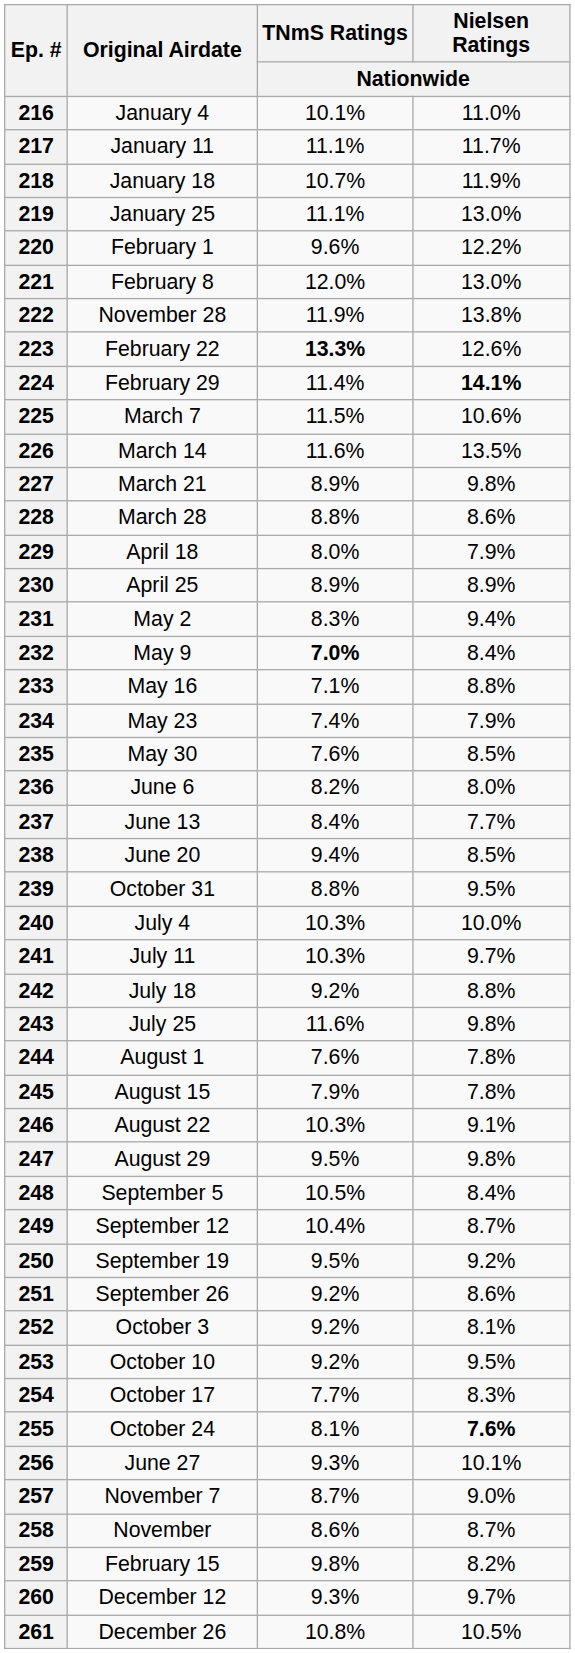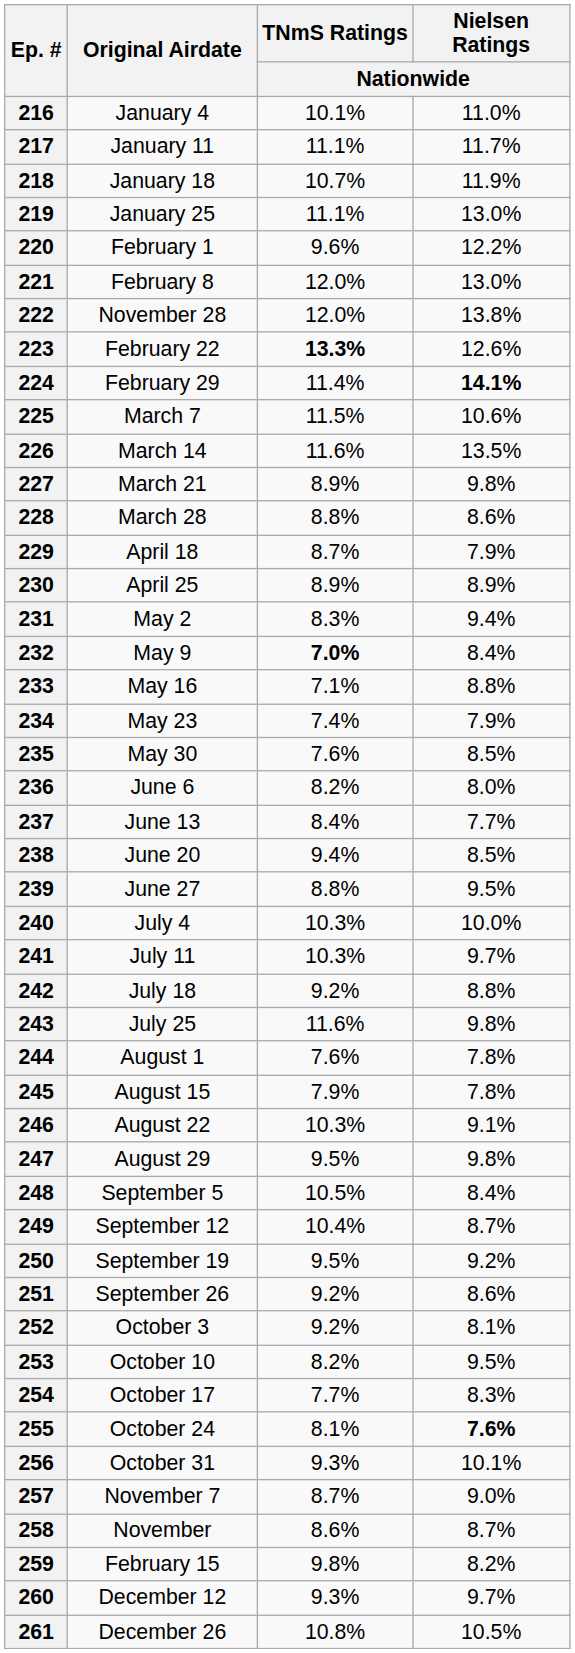222 | TNmS Ratings / Nationwide: 11.9% -> 12.0%
229 | TNmS Ratings / Nationwide: 8.0% -> 8.7%
239 | Original Airdate: October 31 -> June 27
253 | TNmS Ratings / Nationwide: 9.2% -> 8.2%
256 | Original Airdate: June 27 -> October 31
